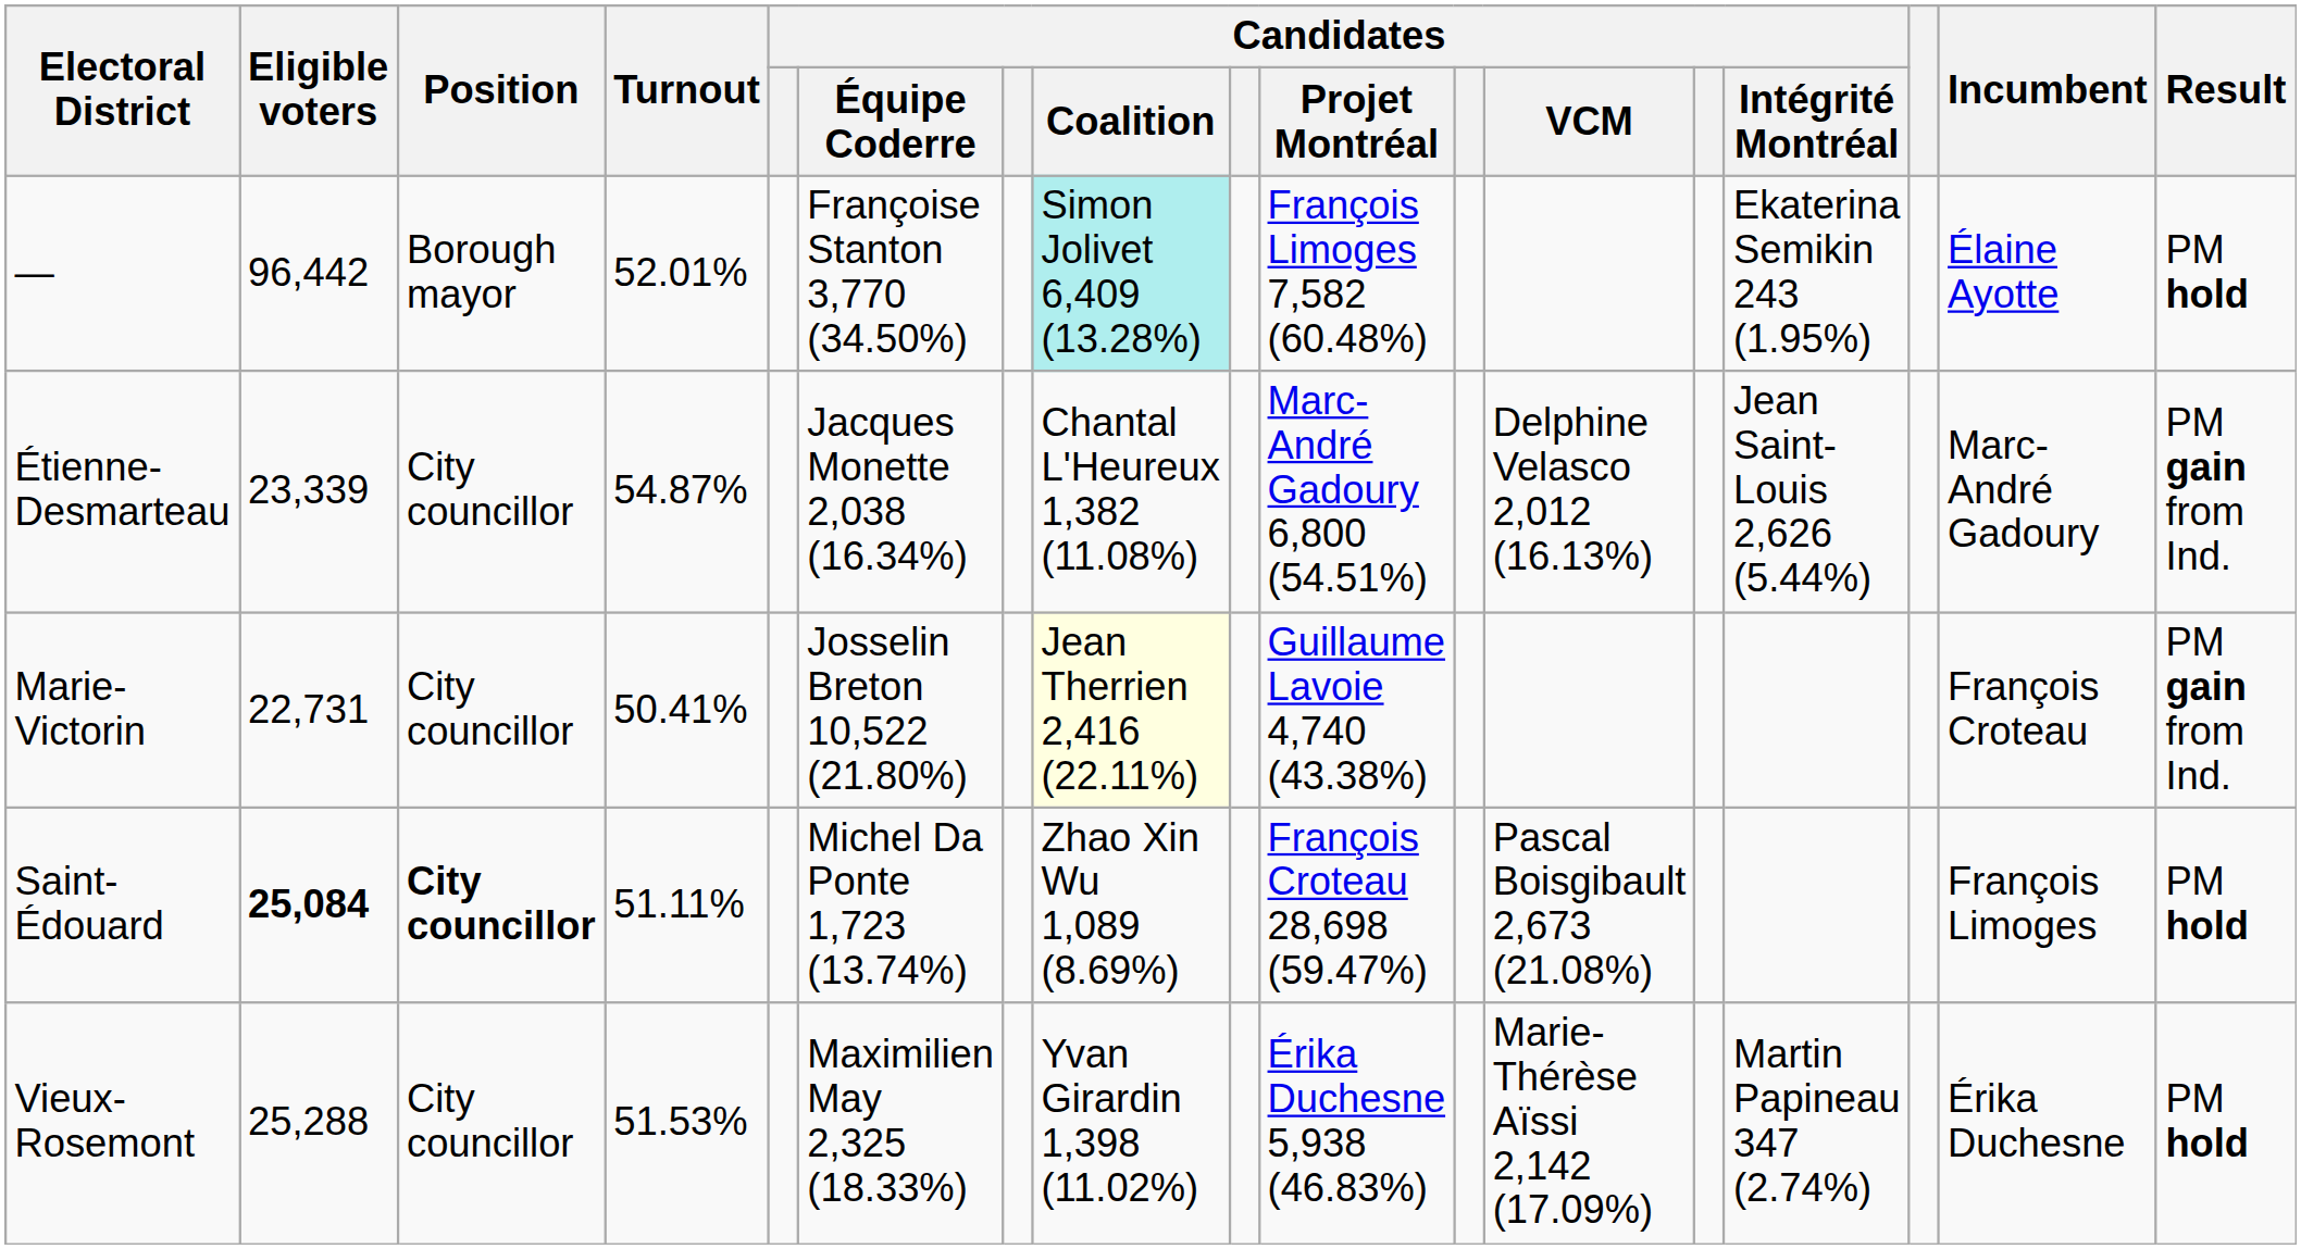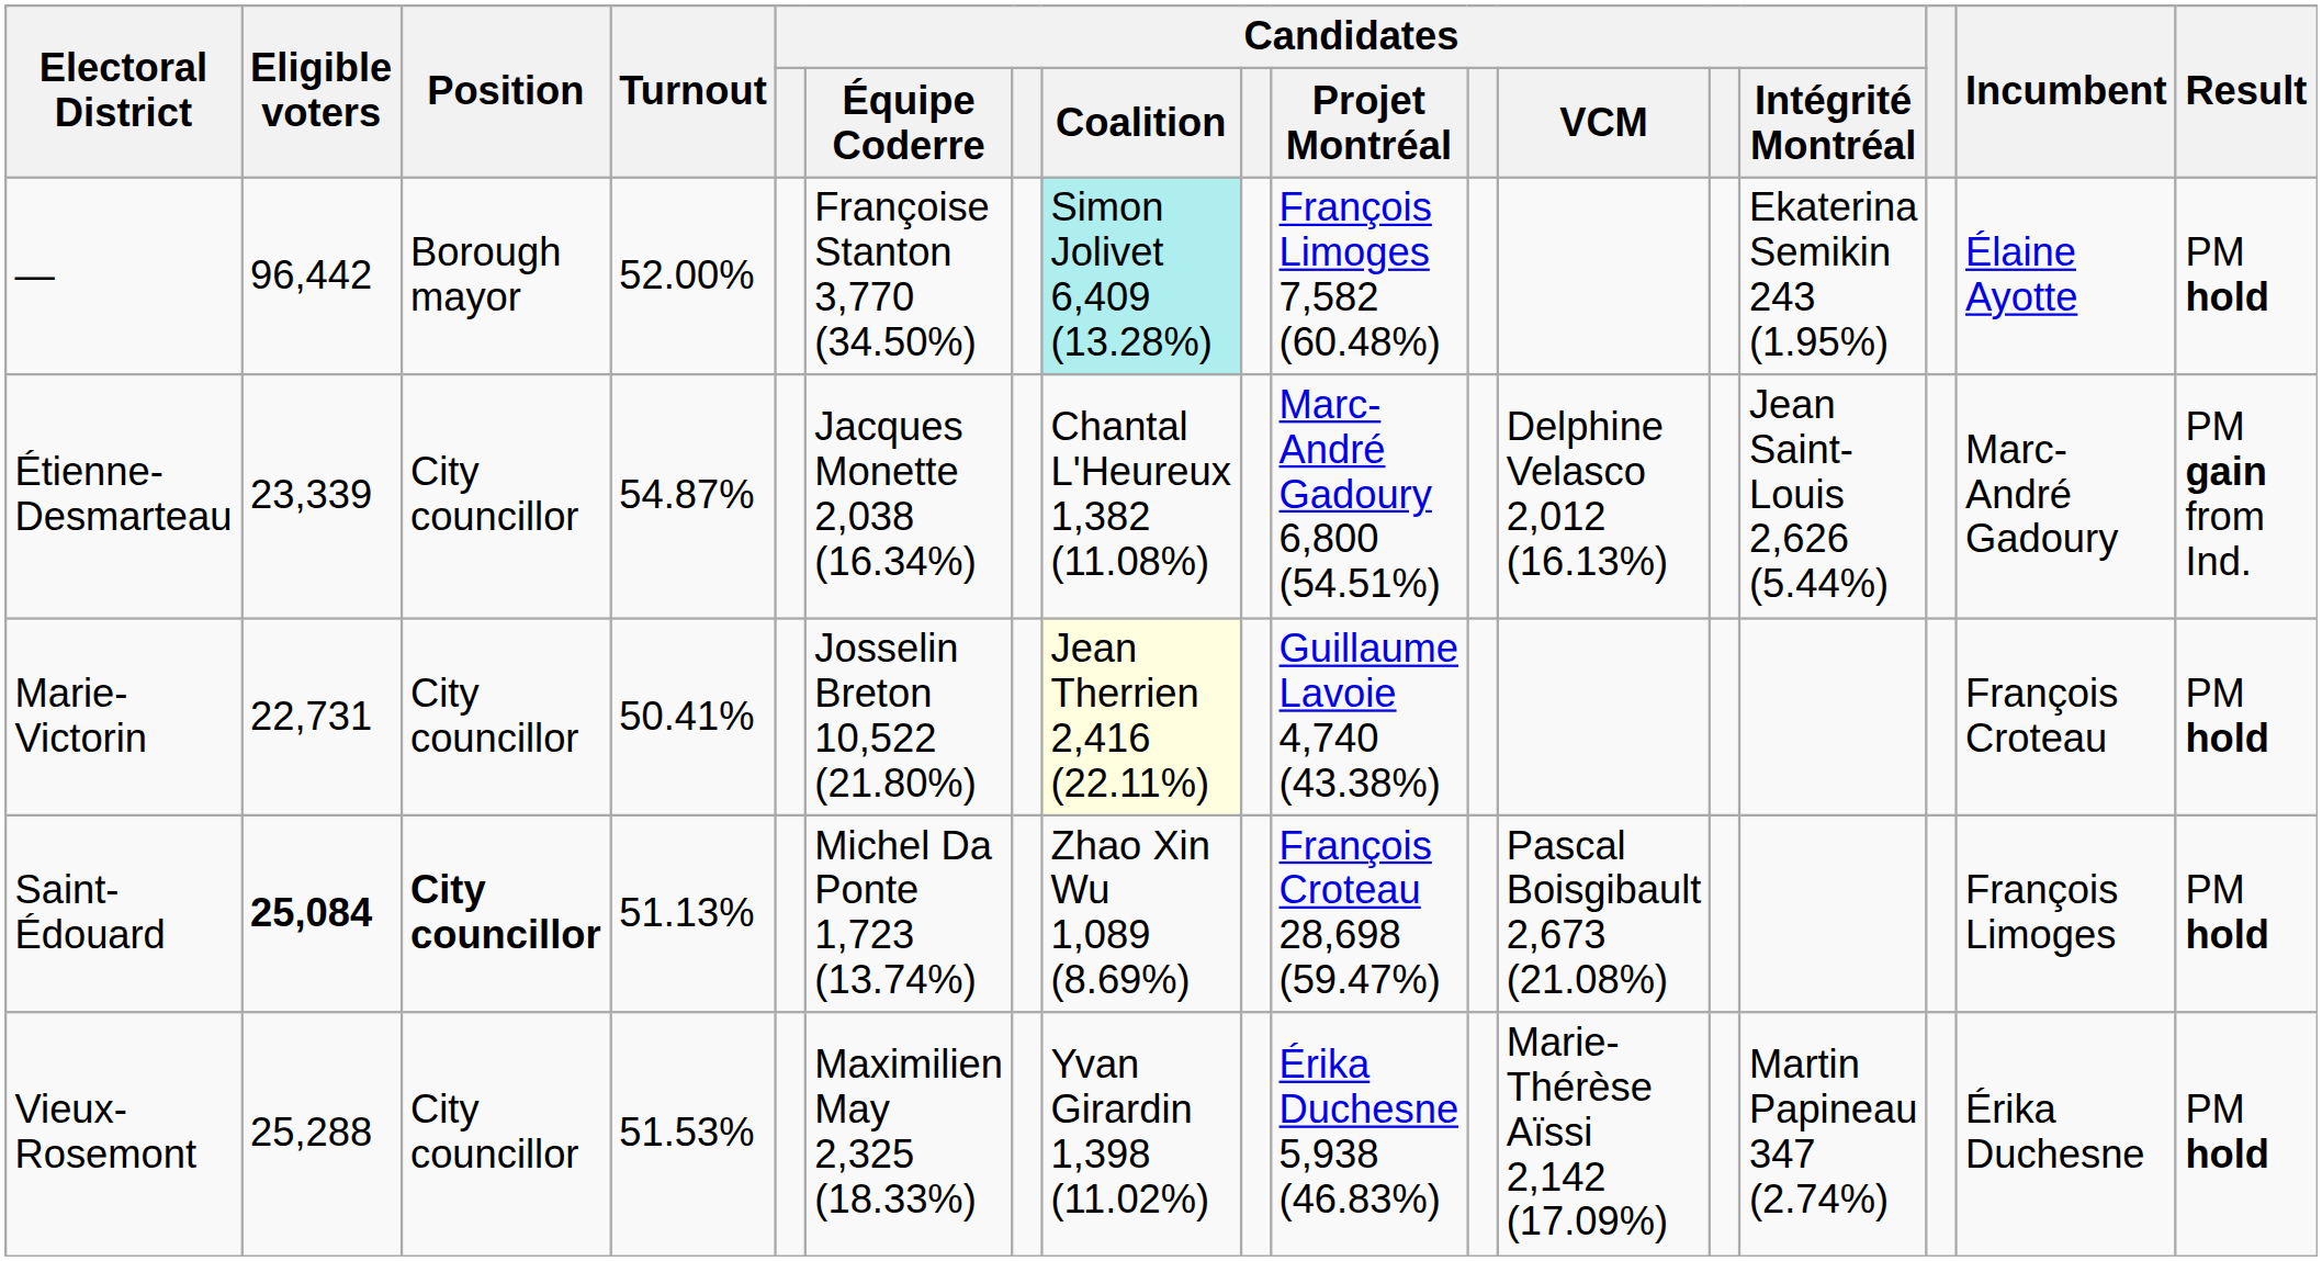— | Turnout: 52.01% -> 52.00%
Marie-Victorin | Result: PM gain from Ind. -> PM hold
Saint-Édouard | Turnout: 51.11% -> 51.13%
